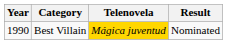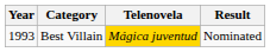Best Villain | Year: 1990 -> 1993
